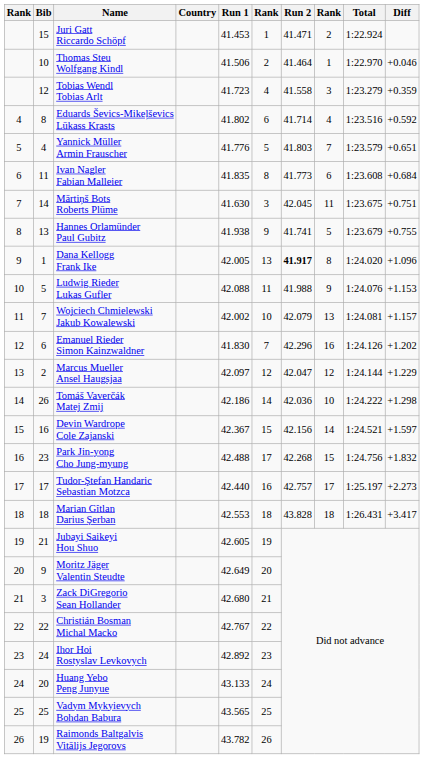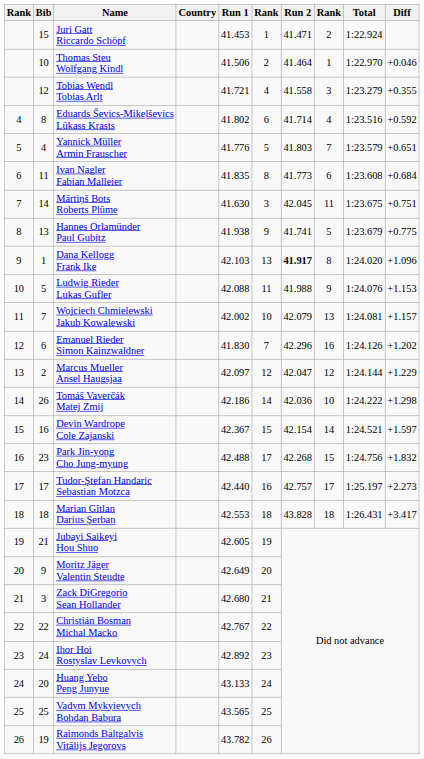Tobias Wendl Tobias Arlt | Run 1: 41.723 -> 41.721
Tobias Wendl Tobias Arlt | Diff: +0.359 -> +0.355
Hannes Orlamünder Paul Gubitz | Diff: +0.755 -> +0.775
Dana Kellogg Frank Ike | Run 1: 42.005 -> 42.103
Devin Wardrope Cole Zajanski | Run 2: 42.156 -> 42.154
